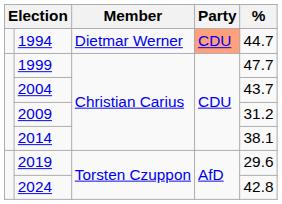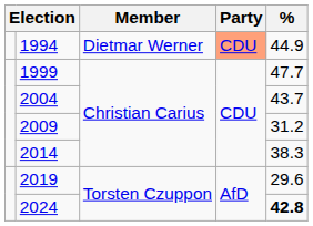1994 | %: 44.7 -> 44.9
2014 | %: 38.1 -> 38.3
2024 | %: normal -> bold
